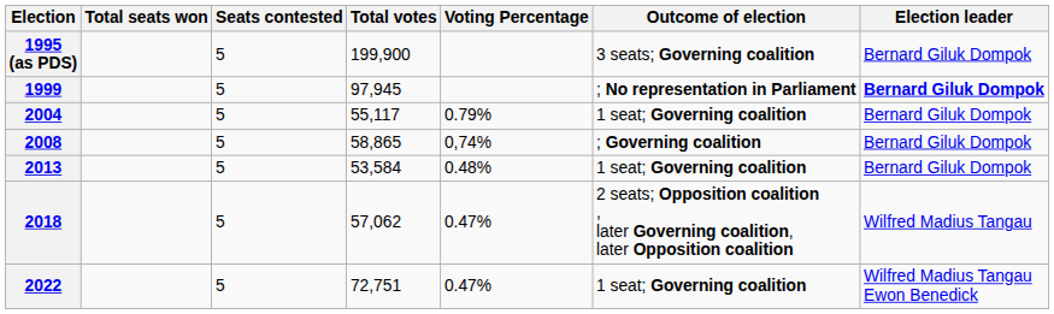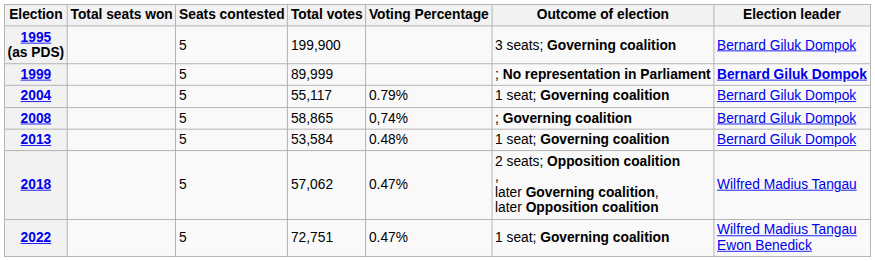1999 | Total votes: 97,945 -> 89,999
